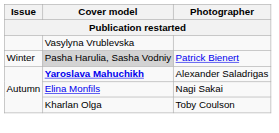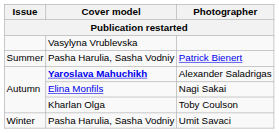Patrick Bienert | Issue: Winter -> Summer
Patrick Bienert | Cover model: lightgrey background -> no background
+ row: Winter | Pasha Harulia, Sasha Vodniy | Umit Savaci
